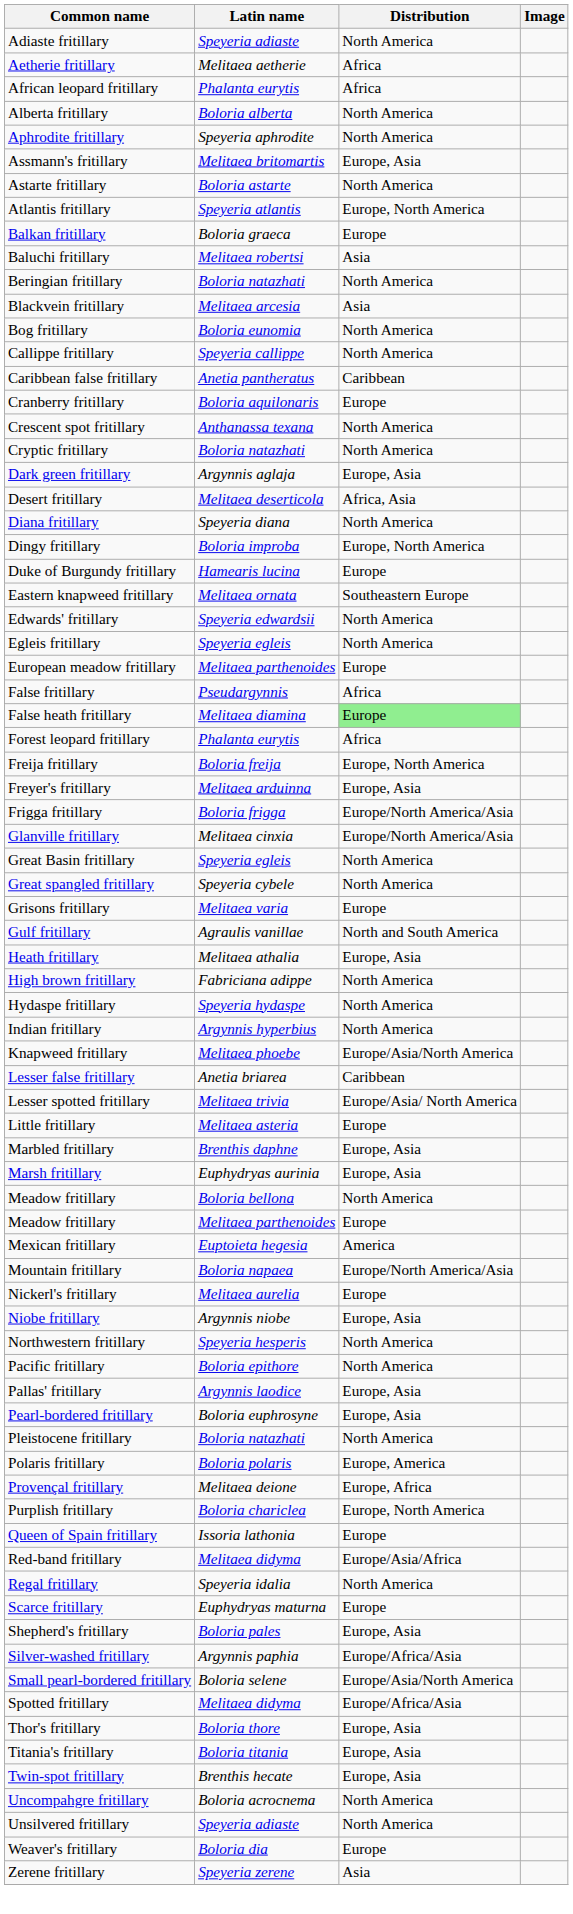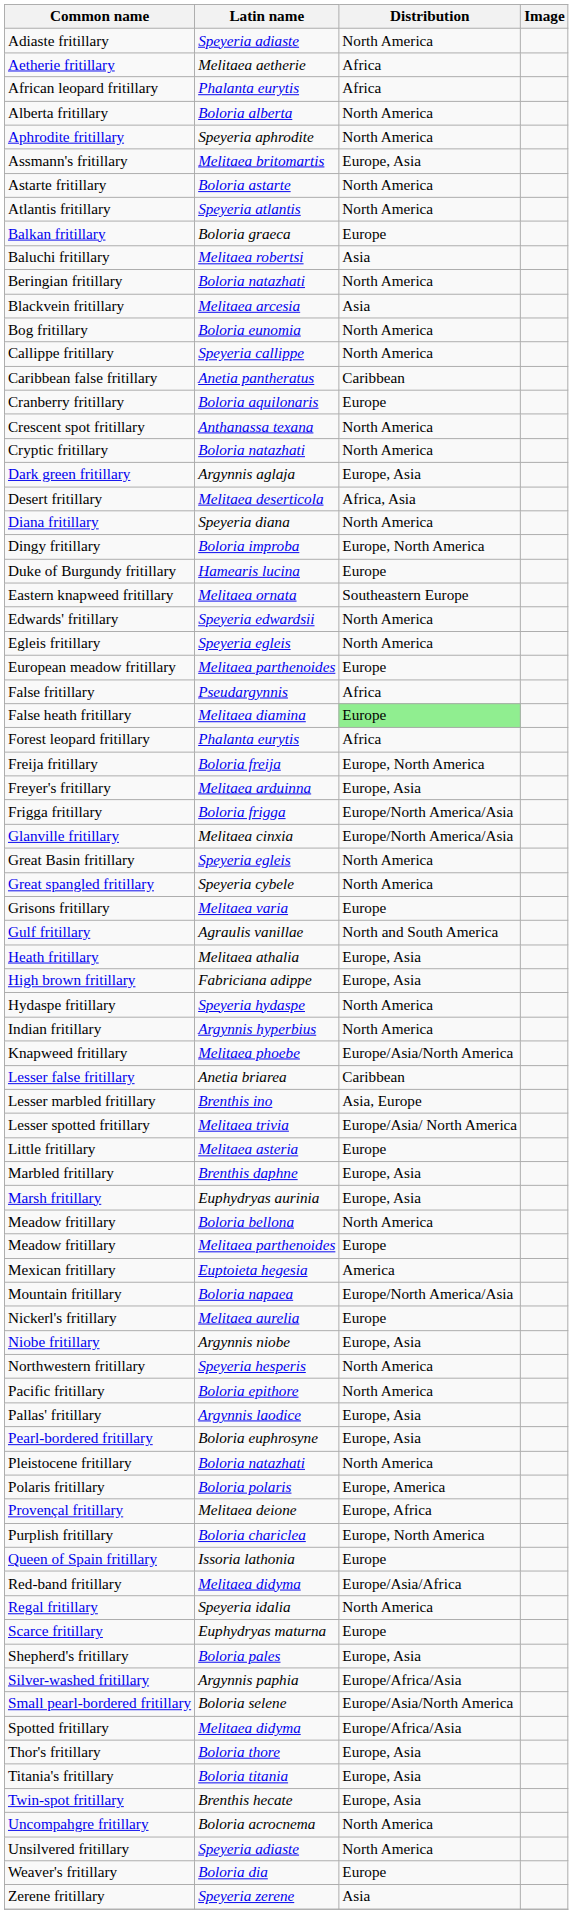Atlantis fritillary | Distribution: Europe, North America -> North America
High brown fritillary | Distribution: North America -> Europe, Asia
+ row: Lesser marbled fritillary | Brenthis ino | Asia, Europe
